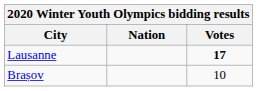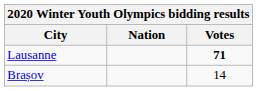Lausanne | Votes: 17 -> 71
Brașov | Votes: 10 -> 14
